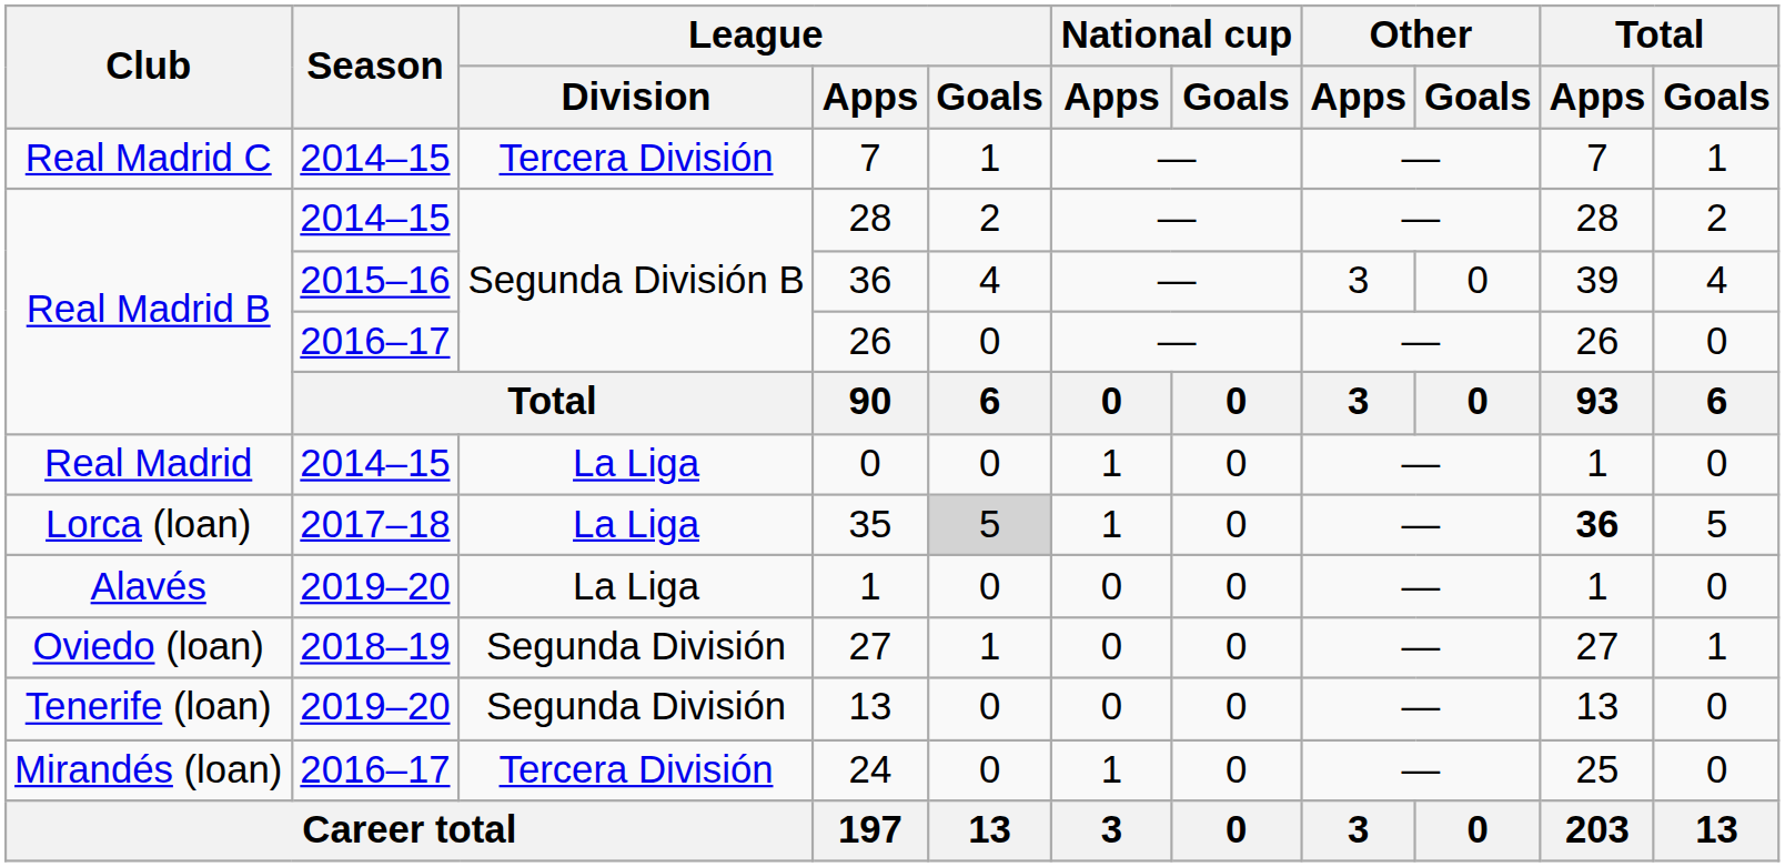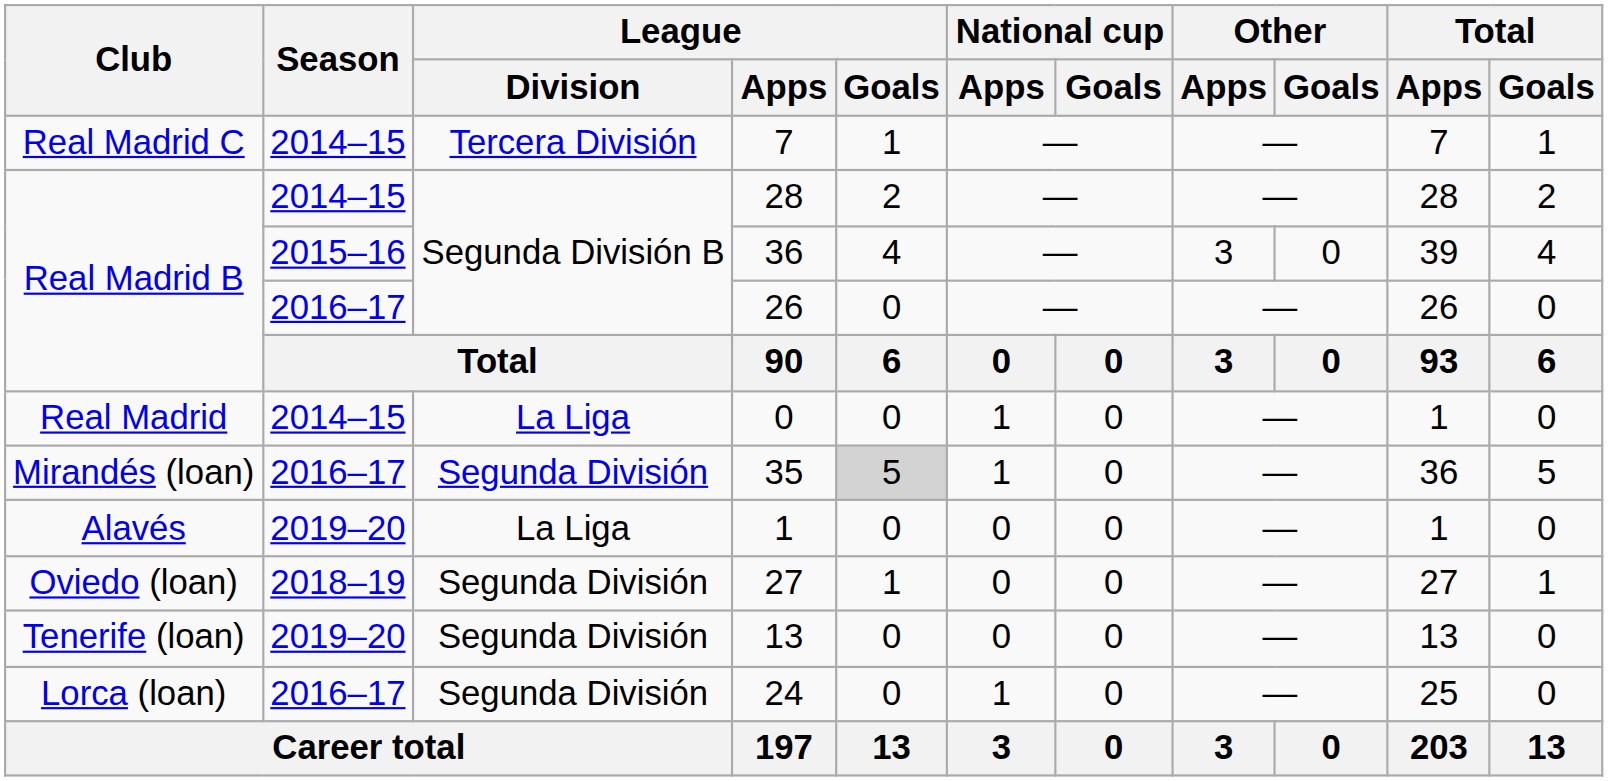35 | Club: Lorca (loan) -> Mirandés (loan)
35 | Season: 2017–18 -> 2016–17
35 | League / Division: La Liga -> Segunda División
35 | Total / Apps: bold -> normal
24 | Club: Mirandés (loan) -> Lorca (loan)
24 | League / Division: Tercera División -> Segunda División
